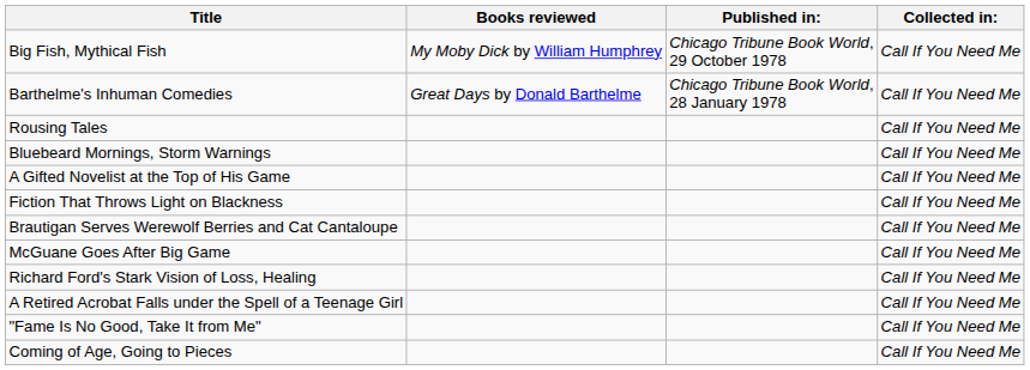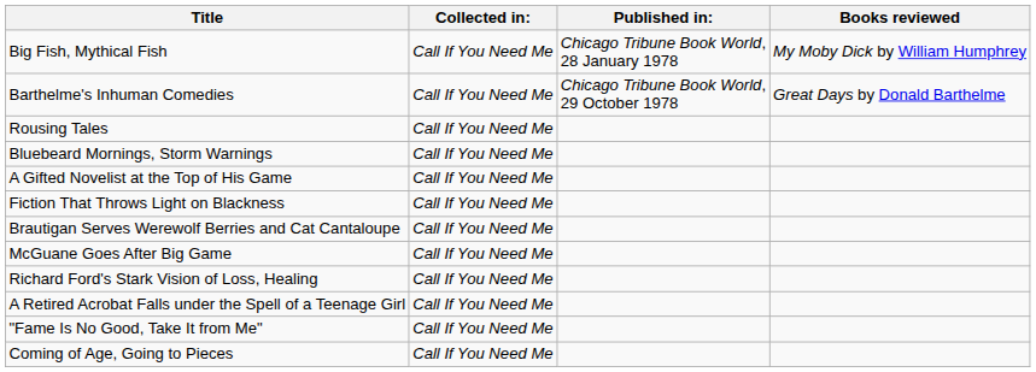columns swapped: Books reviewed <-> Collected in:
Big Fish, Mythical Fish | Published in:: Chicago Tribune Book World, 29 October 1978 -> Chicago Tribune Book World, 28 January 1978
Barthelme's Inhuman Comedies | Published in:: Chicago Tribune Book World, 28 January 1978 -> Chicago Tribune Book World, 29 October 1978
